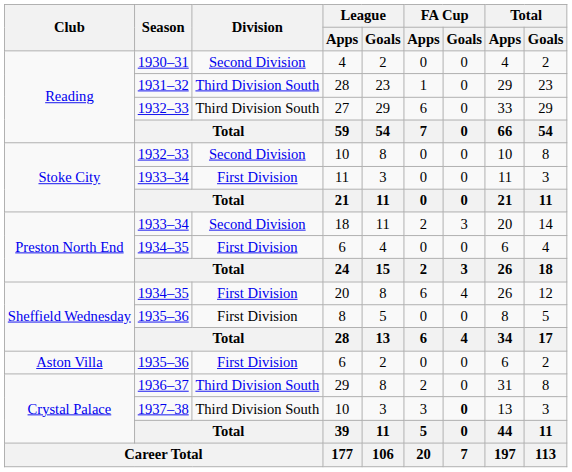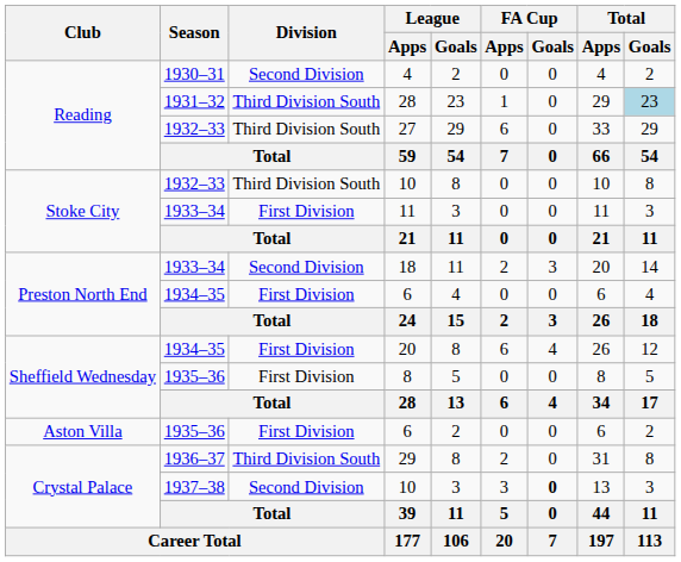1931–32 / 28 | Total / Goals: no background -> lightblue background
1932–33 / 10 | Division: Second Division -> Third Division South
1937–38 / 10 | Division: Third Division South -> Second Division
